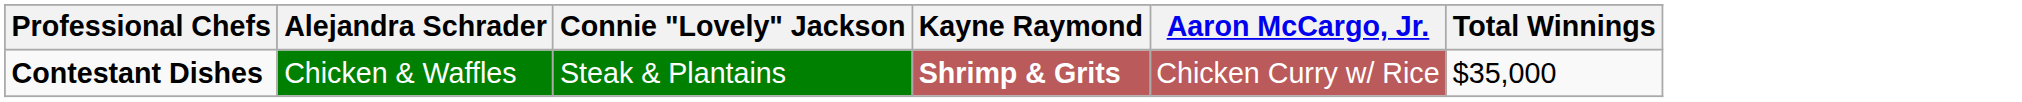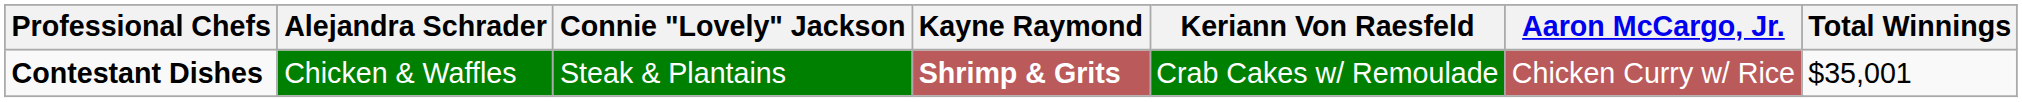+ column: Keriann Von Raesfeld | Crab Cakes w/ Remoulade
Contestant Dishes | Total Winnings: $35,000 -> $35,001
